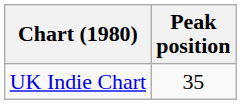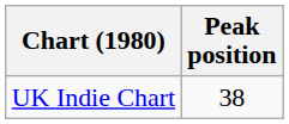UK Indie Chart | Peak position: 35 -> 38
